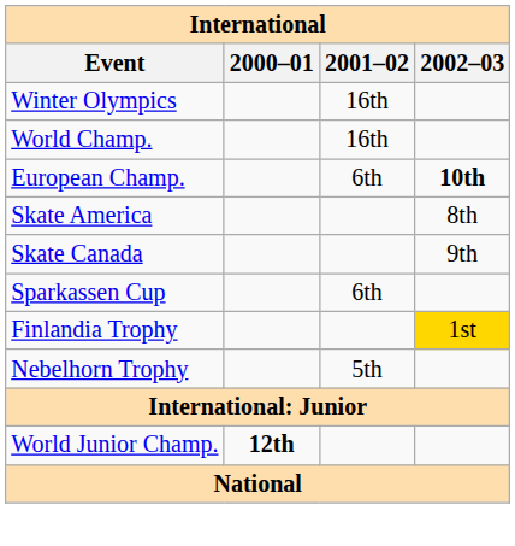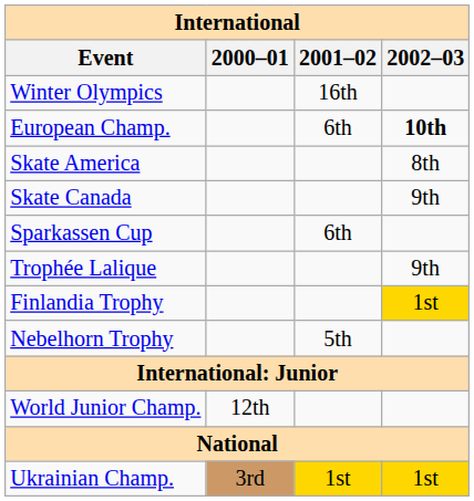- row: World Champ. | 16th
+ row: Trophée Lalique | 9th
World Junior Champ. | 2000–01: bold -> normal
+ row: Ukrainian Champ. | 3rd | 1st | 1st
